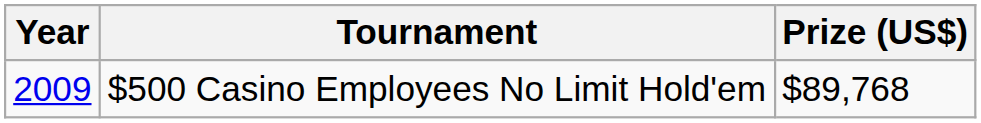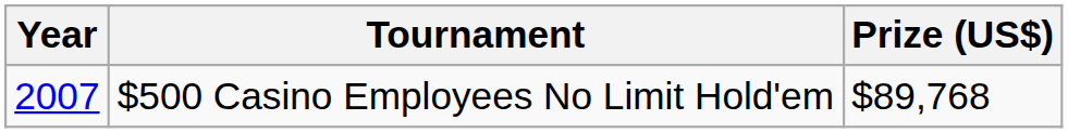$500 Casino Employees No Limit Hold'em | Year: 2009 -> 2007
